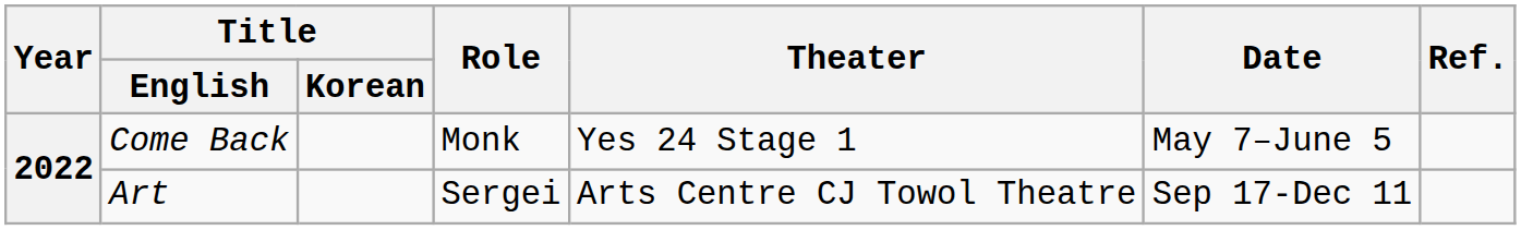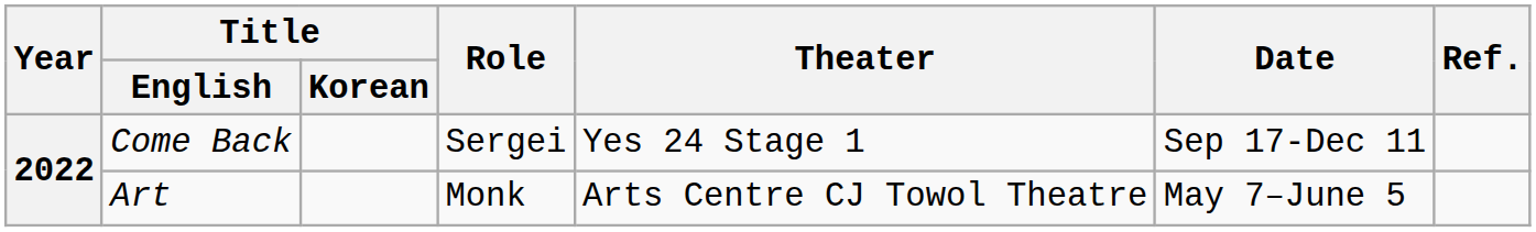Come Back | Role: Monk -> Sergei
Come Back | Date: May 7–June 5 -> Sep 17-Dec 11
Art | Role: Sergei -> Monk
Art | Date: Sep 17-Dec 11 -> May 7–June 5
